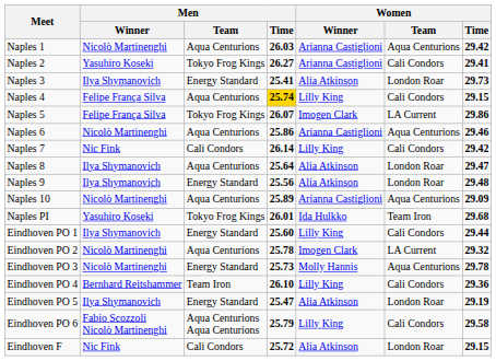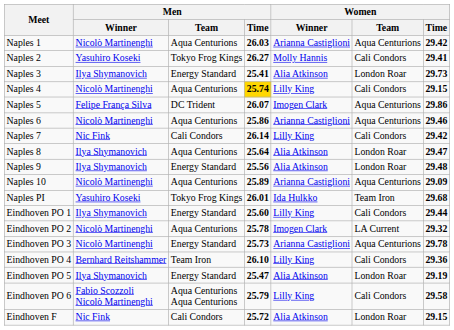Naples 2 | Women / Winner: Arianna Castiglioni -> Molly Hannis
Naples 4 | Men / Winner: Felipe França Silva -> Nicolò Martinenghi
Naples 5 | Men / Team: Tokyo Frog Kings -> DC Trident
Naples 5 | Women / Team: LA Current -> Aqua Centurions
Eindhoven PO 3 | Women / Winner: Molly Hannis -> Arianna Castiglioni
